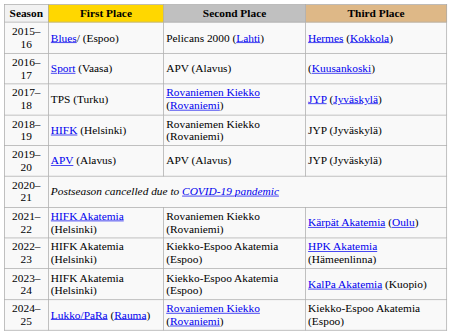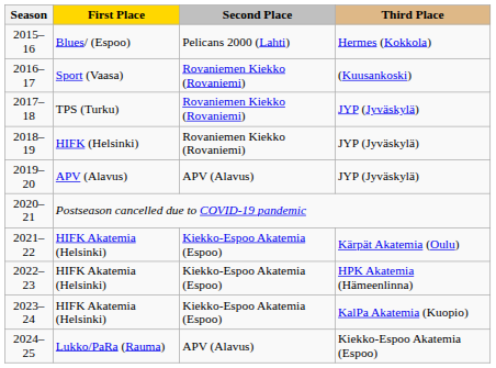2016–17 | Second Place: APV (Alavus) -> Rovaniemen Kiekko (Rovaniemi)
2021–22 | Second Place: Rovaniemen Kiekko (Rovaniemi) -> Kiekko-Espoo Akatemia (Espoo)
2024–25 | Second Place: Rovaniemen Kiekko (Rovaniemi) -> APV (Alavus)
